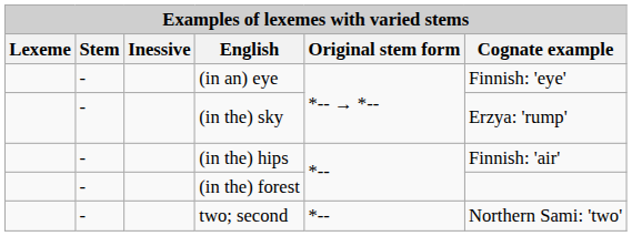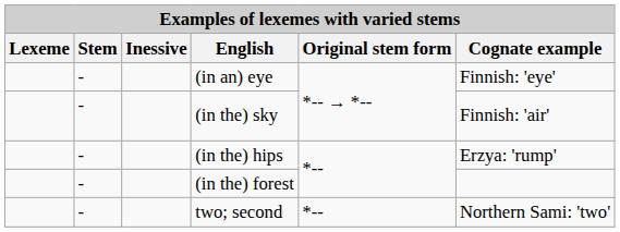(in the) sky | Cognate example: Erzya: 'rump' -> Finnish: 'air'
(in the) hips | Cognate example: Finnish: 'air' -> Erzya: 'rump'
